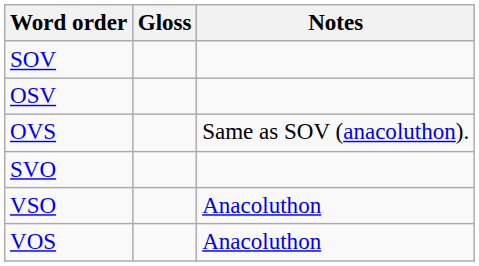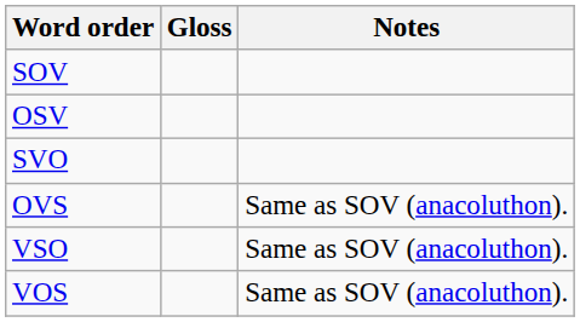rows swapped: SVO <-> OVS
VSO | Notes: Anacoluthon -> Same as SOV (anacoluthon).
VOS | Notes: Anacoluthon -> Same as SOV (anacoluthon).
